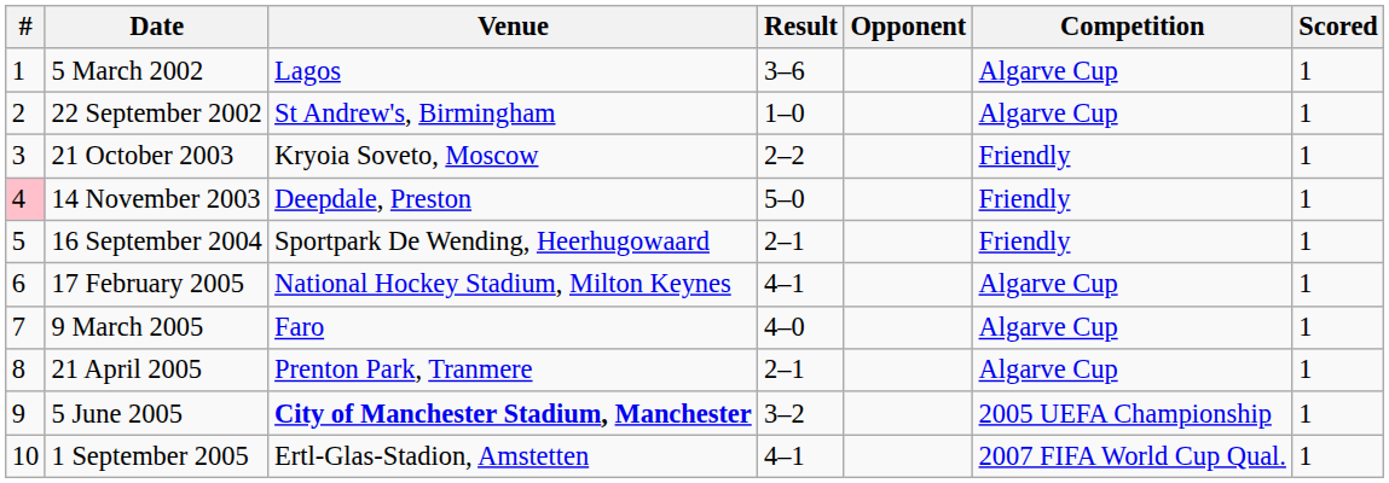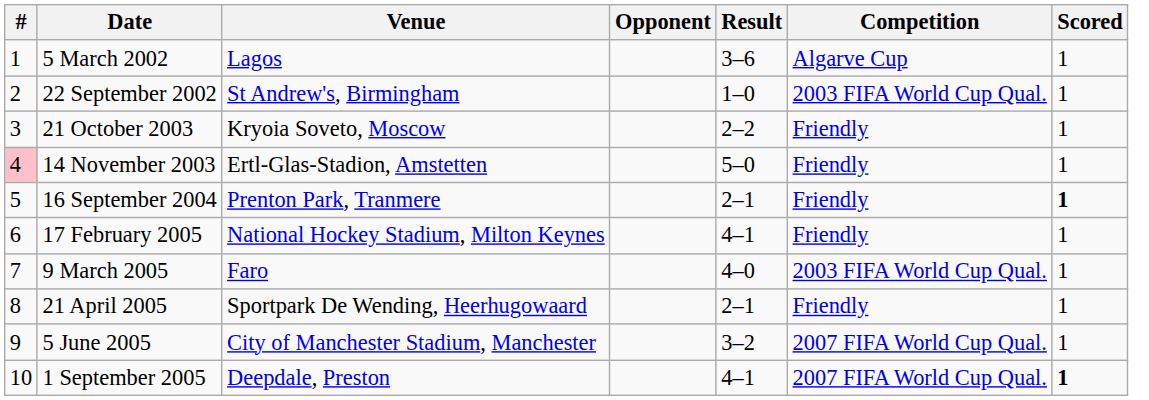columns swapped: Opponent <-> Result
22 September 2002 | Competition: Algarve Cup -> 2003 FIFA World Cup Qual.
14 November 2003 | Venue: Deepdale, Preston -> Ertl-Glas-Stadion, Amstetten
16 September 2004 | Venue: Sportpark De Wending, Heerhugowaard -> Prenton Park, Tranmere
16 September 2004 | Scored: normal -> bold
17 February 2005 | Competition: Algarve Cup -> Friendly
9 March 2005 | Competition: Algarve Cup -> 2003 FIFA World Cup Qual.
21 April 2005 | Venue: Prenton Park, Tranmere -> Sportpark De Wending, Heerhugowaard
21 April 2005 | Competition: Algarve Cup -> Friendly
5 June 2005 | Venue: bold -> normal
5 June 2005 | Competition: 2005 UEFA Championship -> 2007 FIFA World Cup Qual.
1 September 2005 | Venue: Ertl-Glas-Stadion, Amstetten -> Deepdale, Preston
1 September 2005 | Scored: normal -> bold
